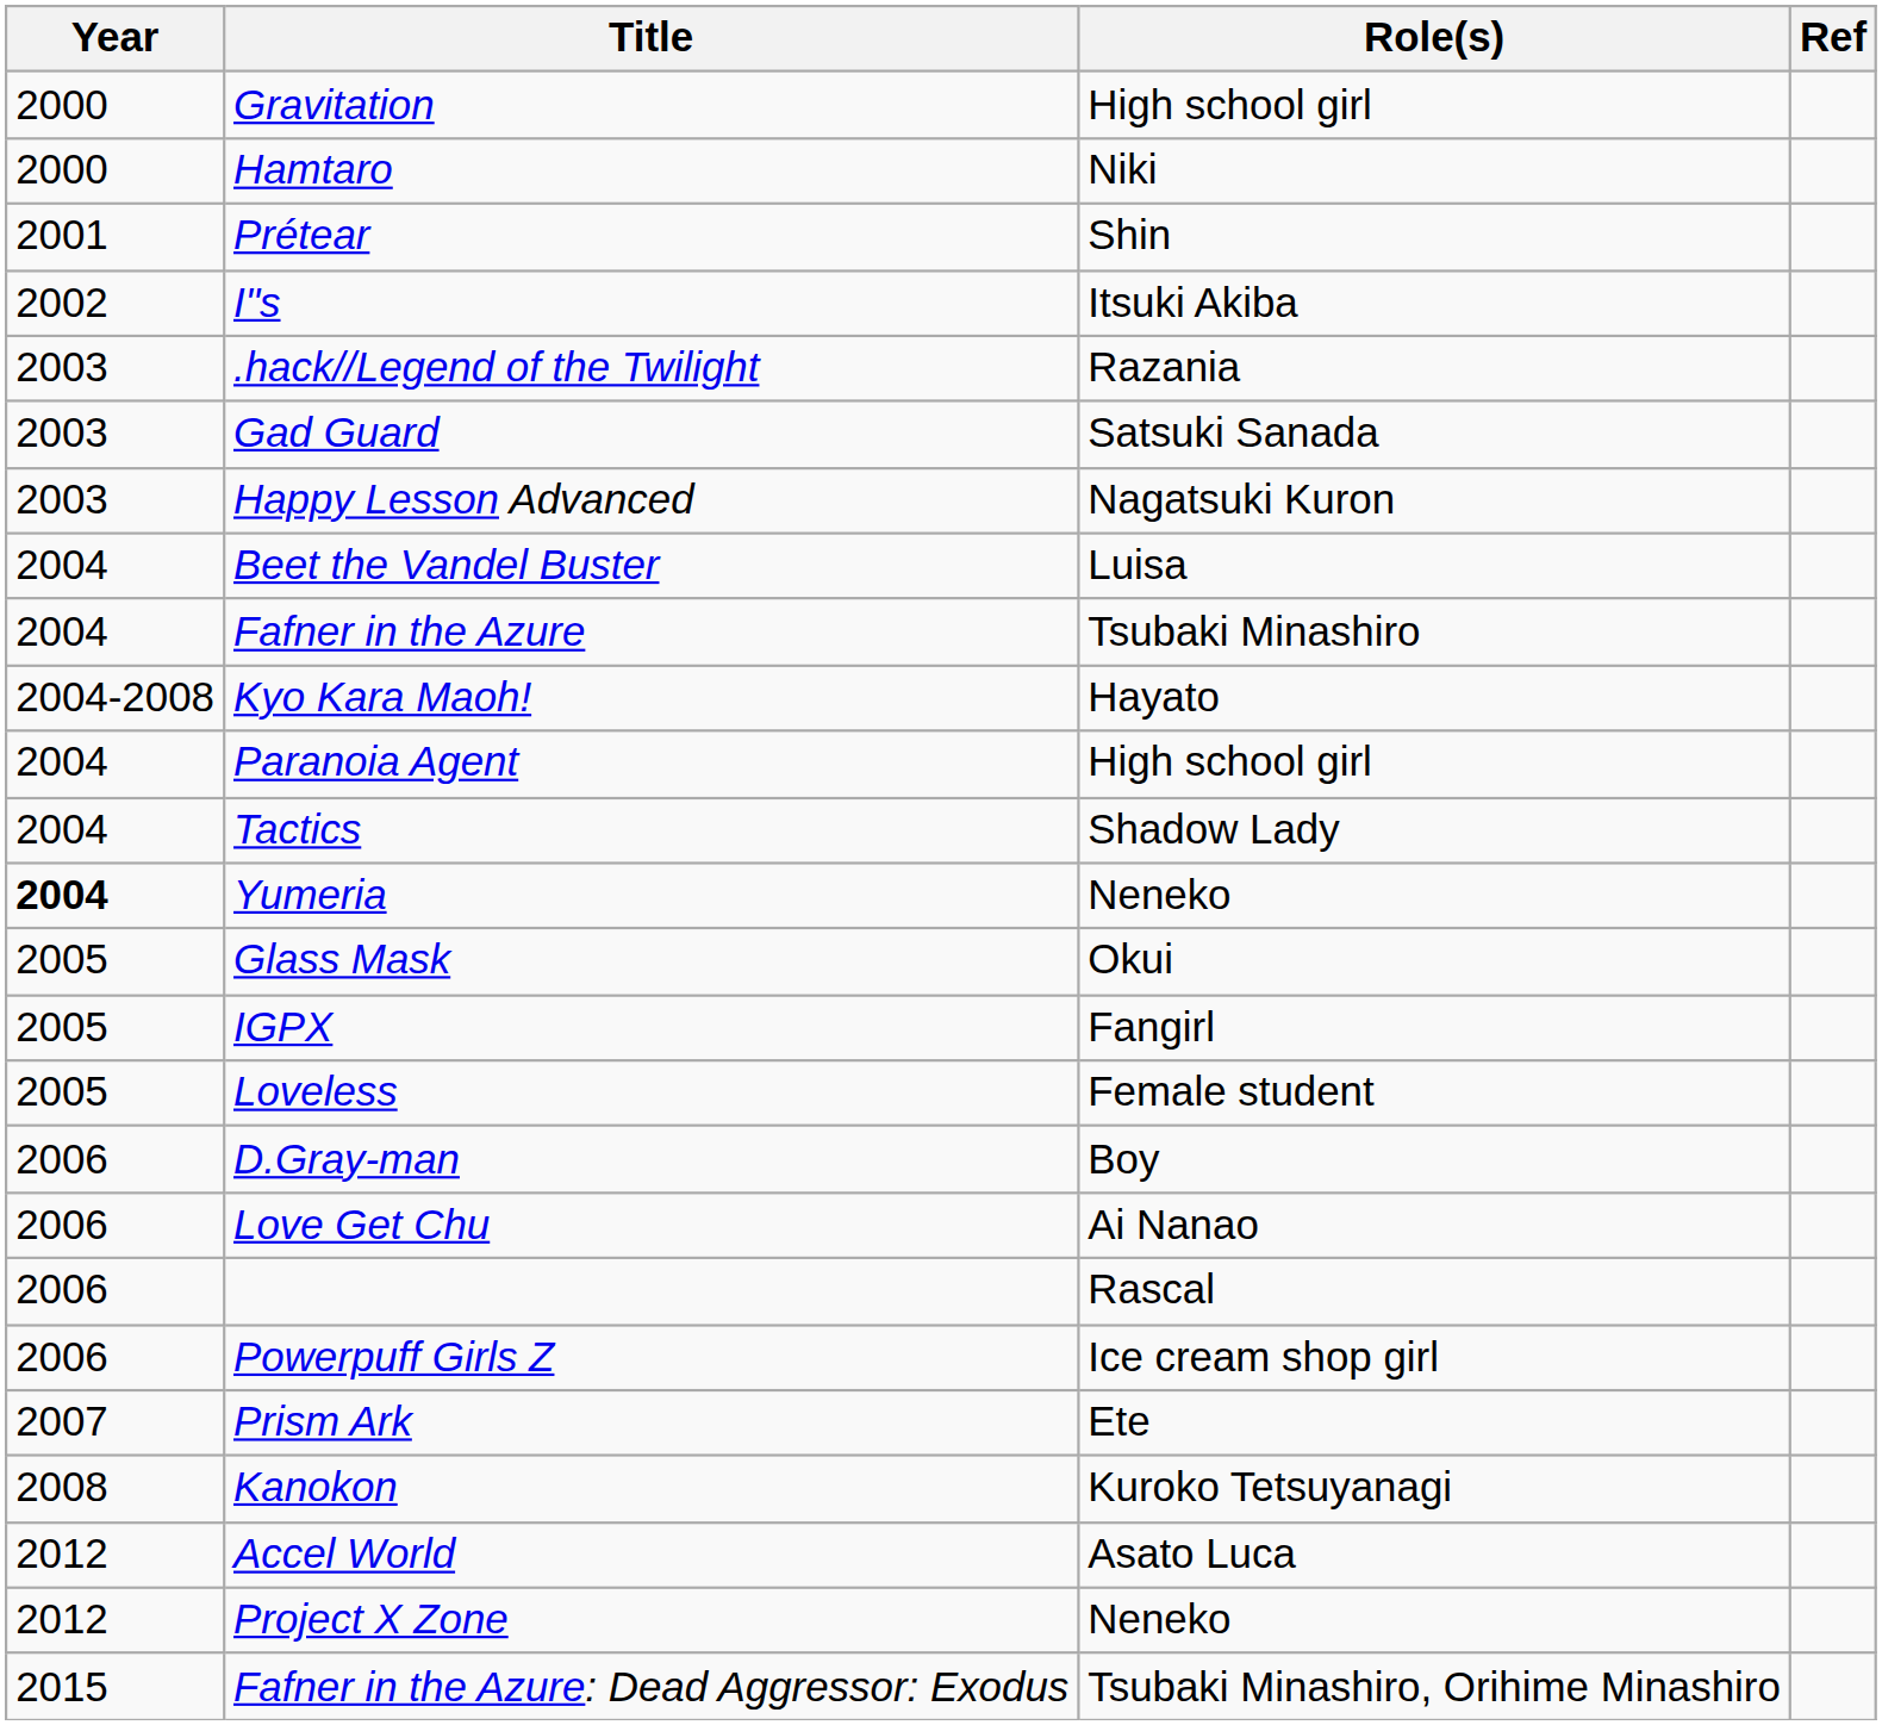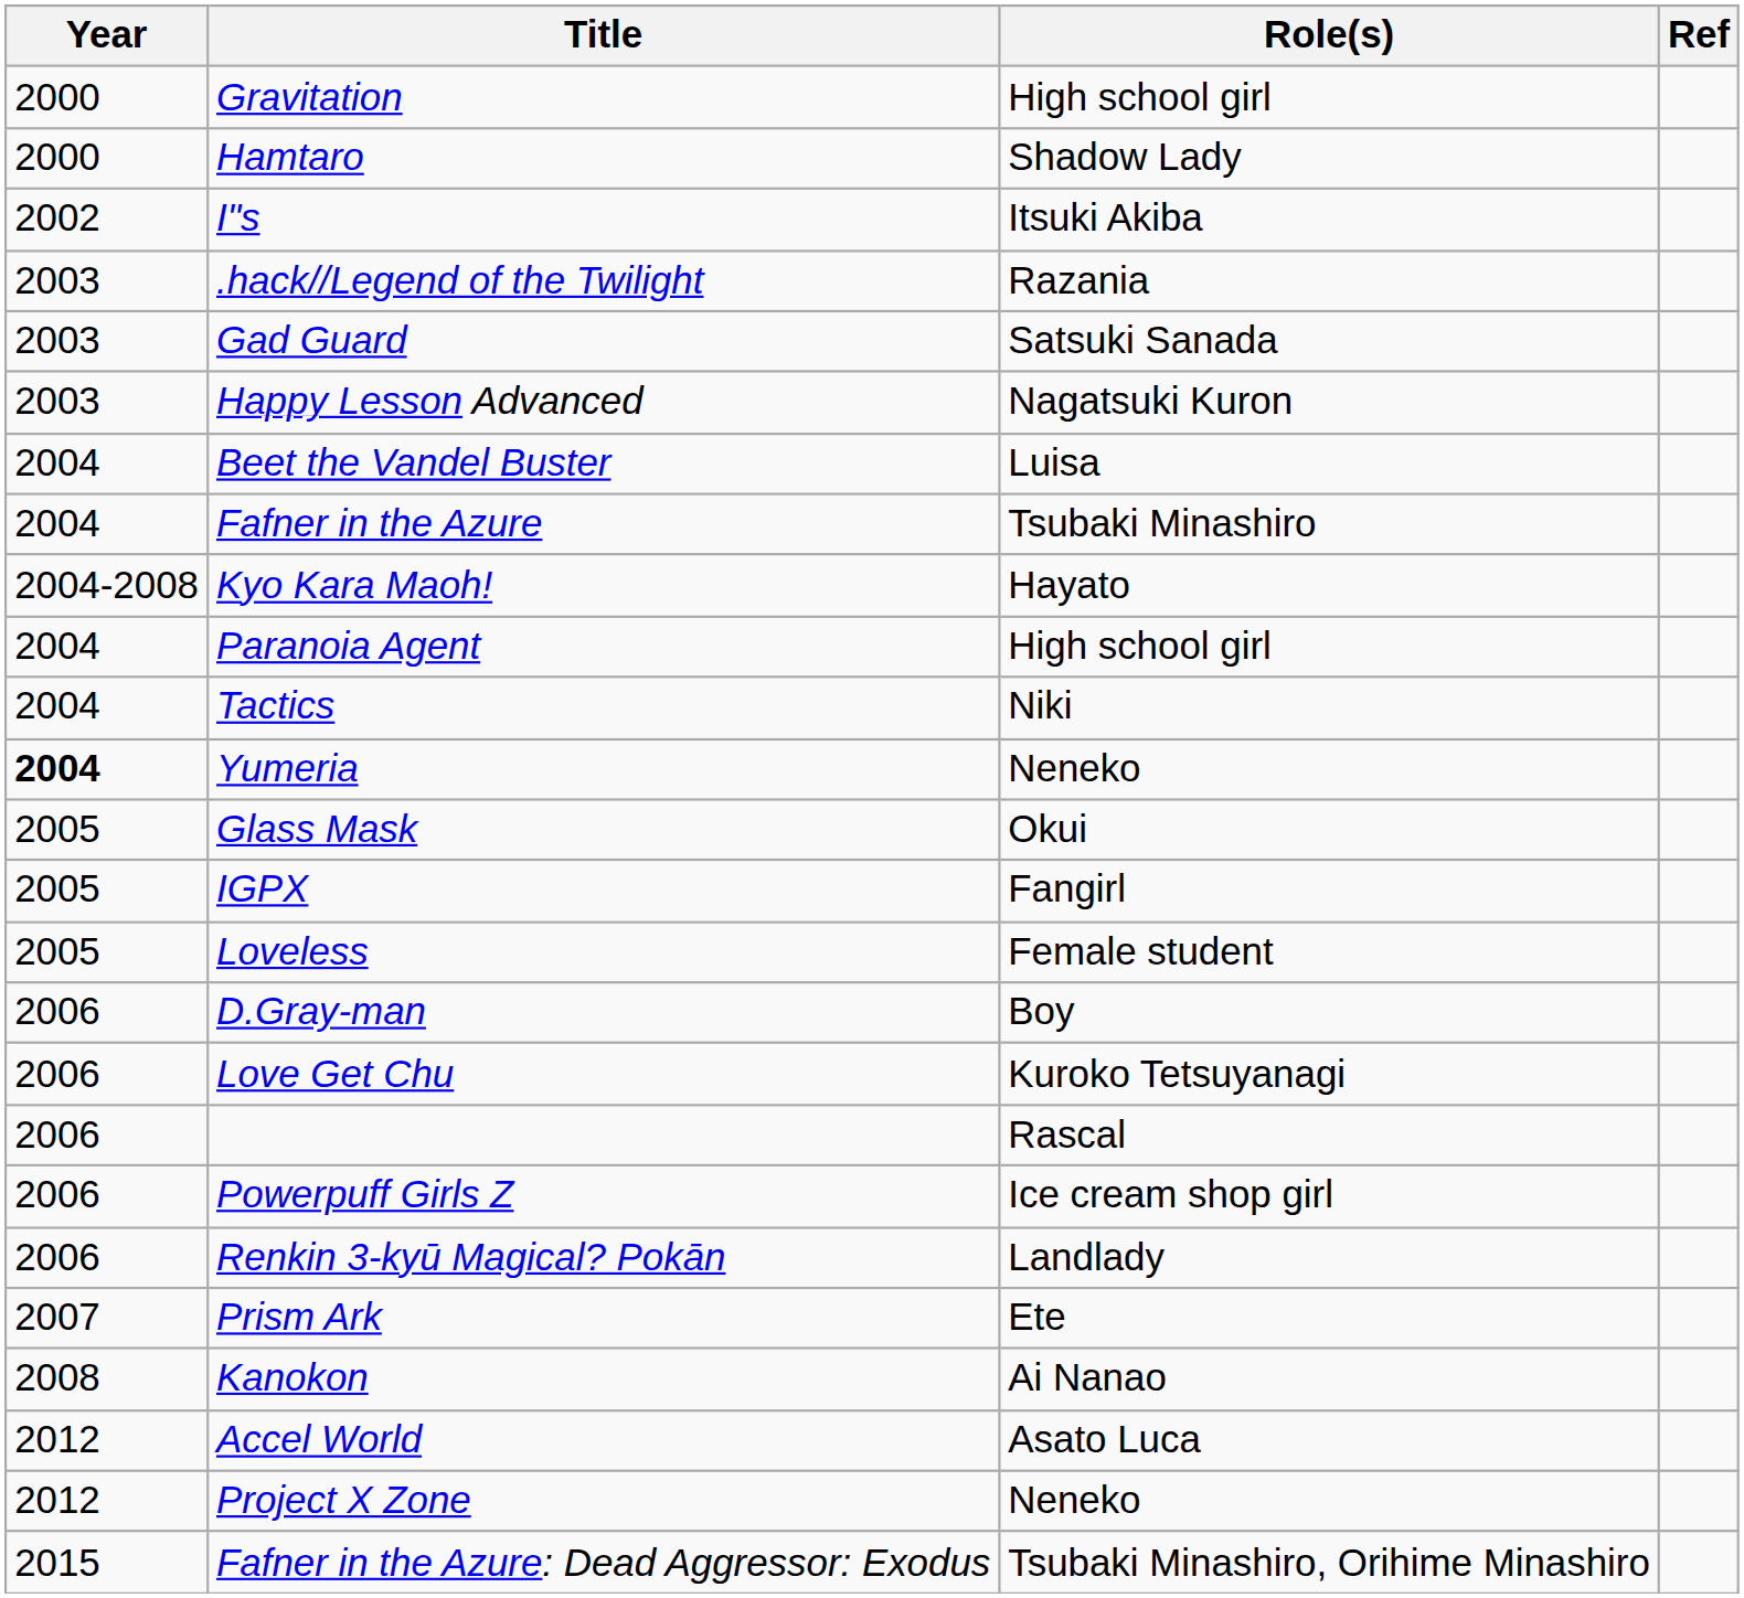Hamtaro | Role(s): Niki -> Shadow Lady
- row: 2001 | Prétear | Shin
Tactics | Role(s): Shadow Lady -> Niki
Love Get Chu | Role(s): Ai Nanao -> Kuroko Tetsuyanagi
+ row: 2006 | Renkin 3-kyū Magical? Pokān | Landlady
Kanokon | Role(s): Kuroko Tetsuyanagi -> Ai Nanao
